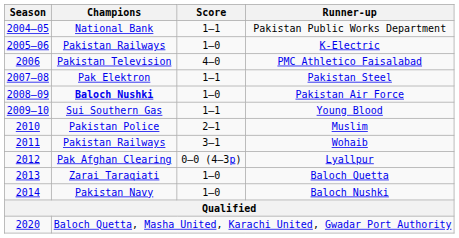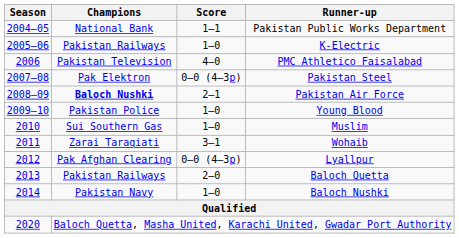Pakistan Steel | Score: 1–1 -> 0–0 (4–3p)
Pakistan Air Force | Score: 1–0 -> 2–1
Young Blood | Champions: Sui Southern Gas -> Pakistan Police
Young Blood | Score: 1–1 -> 1–0
Muslim | Champions: Pakistan Police -> Sui Southern Gas
Muslim | Score: 2–1 -> 1–0
Wohaib | Champions: Pakistan Railways -> Zarai Taraqiati
Baloch Quetta | Champions: Zarai Taraqiati -> Pakistan Railways
Baloch Quetta | Score: 1–0 -> 2–0
